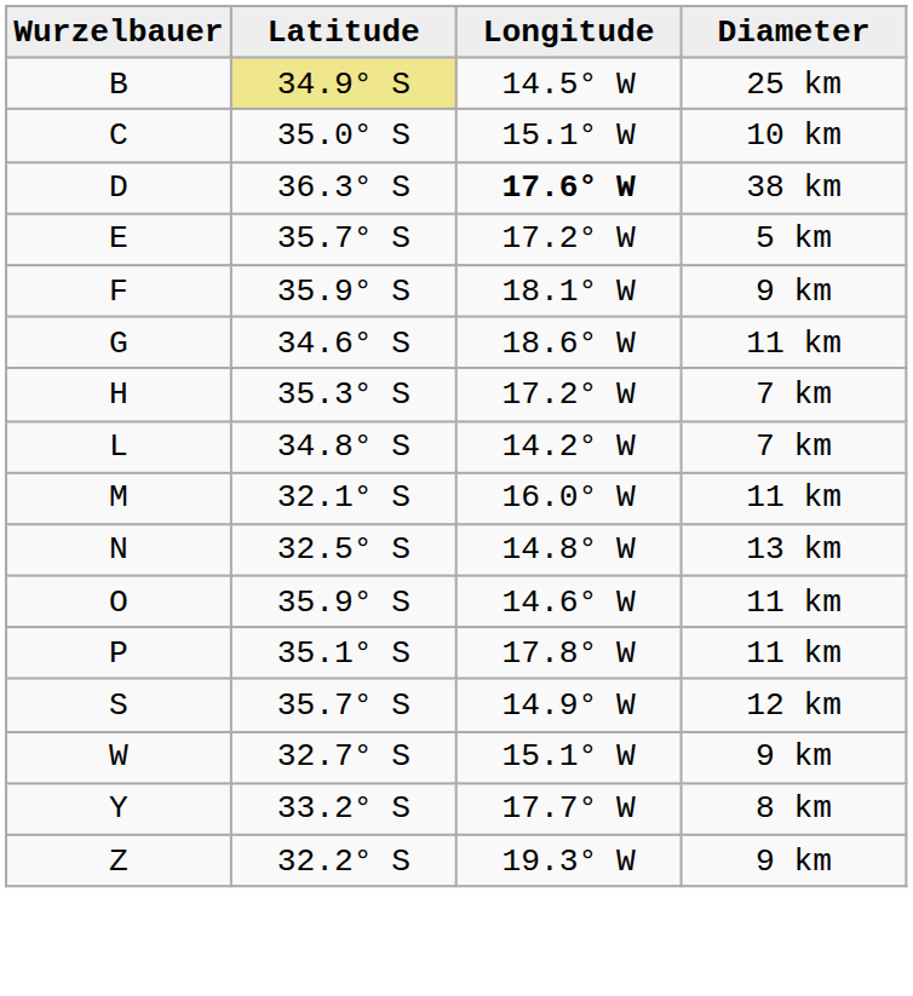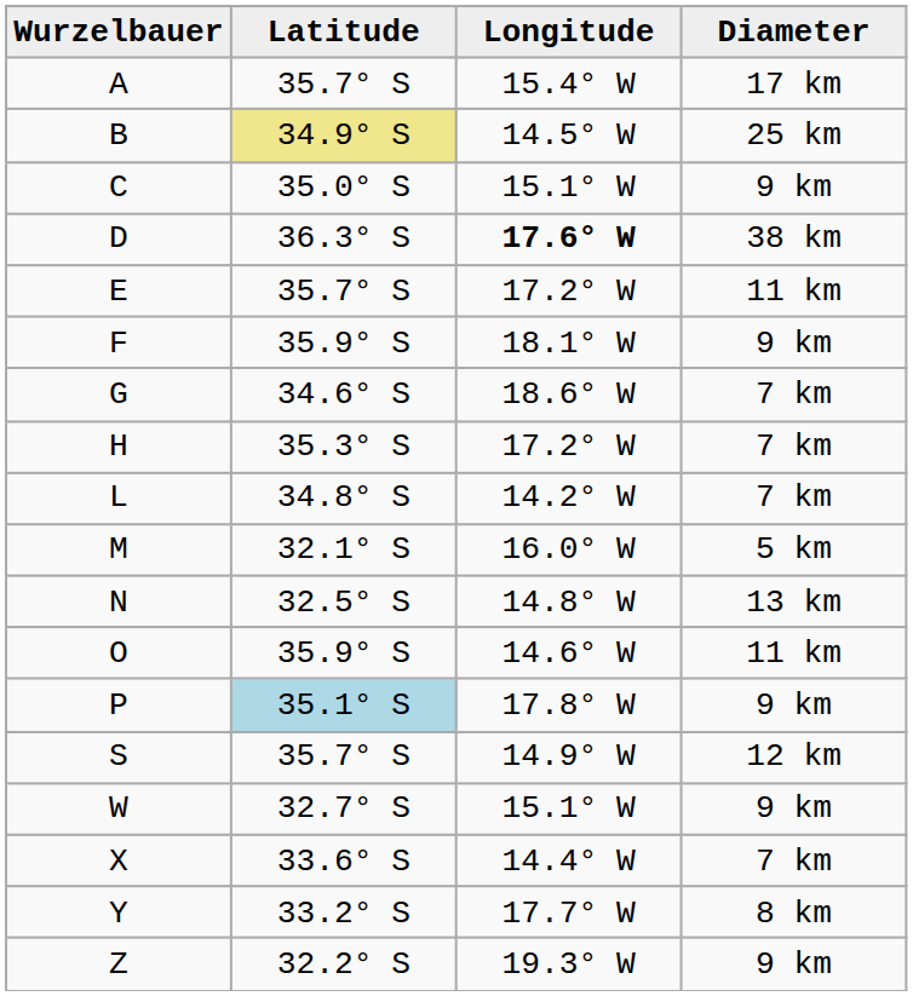+ row: A | 35.7° S | 15.4° W | 17 km
C | Diameter: 10 km -> 9 km
E | Diameter: 5 km -> 11 km
G | Diameter: 11 km -> 7 km
M | Diameter: 11 km -> 5 km
P | Latitude: no background -> lightblue background
P | Diameter: 11 km -> 9 km
+ row: X | 33.6° S | 14.4° W | 7 km
